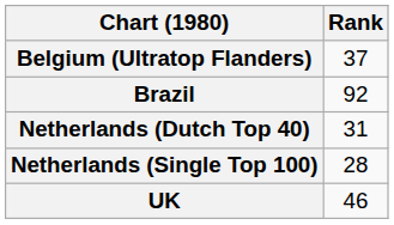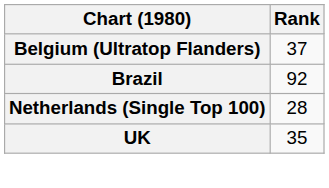- row: Netherlands (Dutch Top 40) | 31
UK | Rank: 46 -> 35
